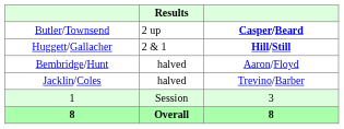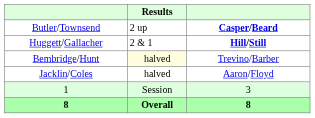Bembridge/Hunt | Results: no background -> lightyellow background
Bembridge/Hunt | column 3: Aaron/Floyd -> Trevino/Barber
Jacklin/Coles | column 3: Trevino/Barber -> Aaron/Floyd
